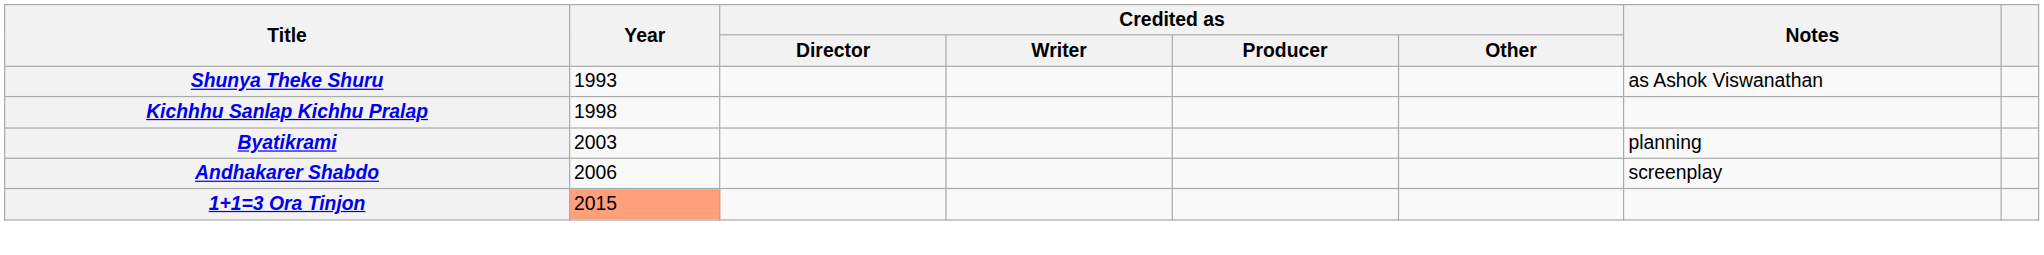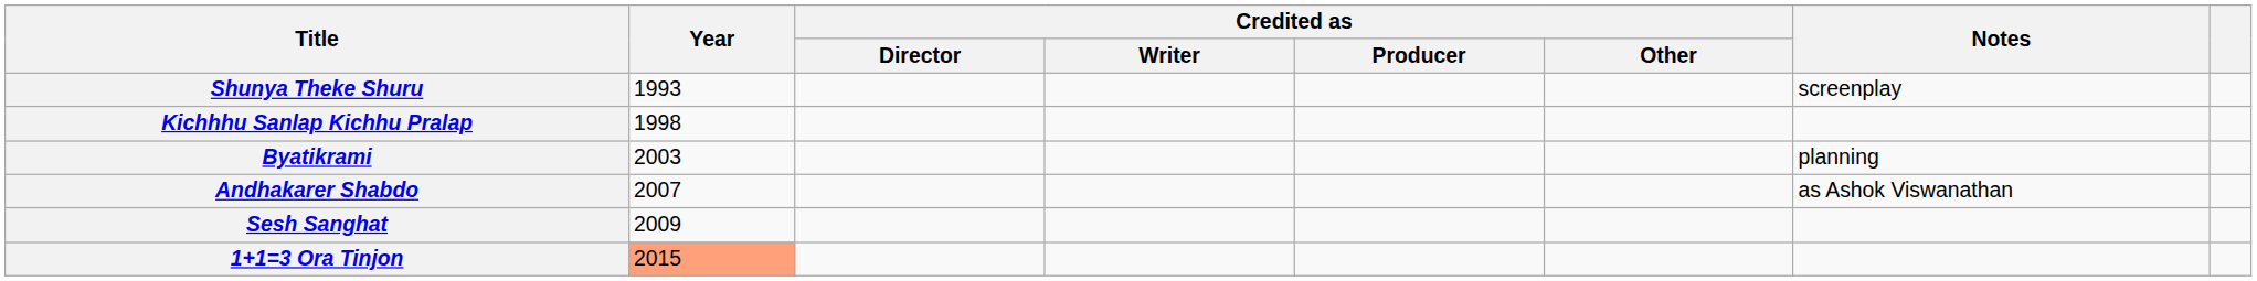Shunya Theke Shuru | Notes: as Ashok Viswanathan -> screenplay
Andhakarer Shabdo | Year: 2006 -> 2007
Andhakarer Shabdo | Notes: screenplay -> as Ashok Viswanathan
+ row: Sesh Sanghat | 2009
